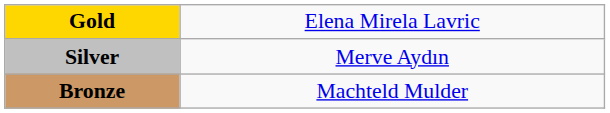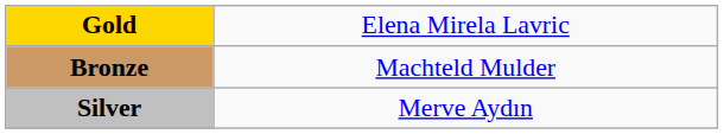rows swapped: Silver <-> Bronze
